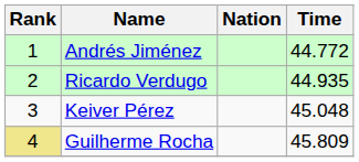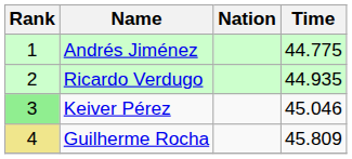Andrés Jiménez | Time: 44.772 -> 44.775
Keiver Pérez | Rank: no background -> lightgreen background
Keiver Pérez | Time: 45.048 -> 45.046
